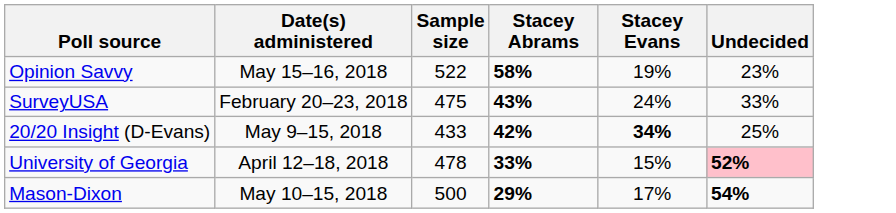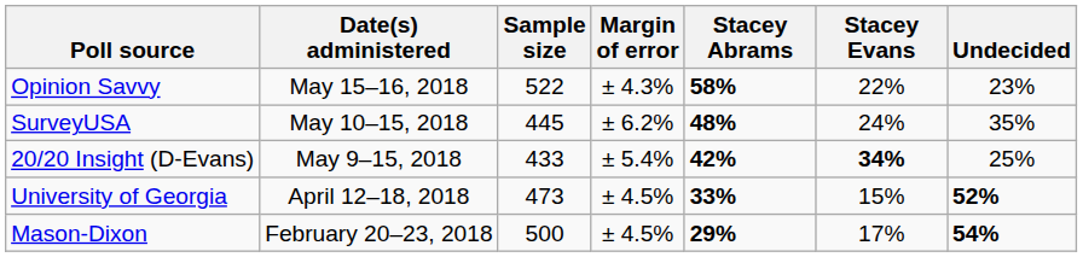+ column: Margin of error | ± 4.3% | ± 6.2% | ± 5.4% | ± 4.5% | ± 4.5%
Opinion Savvy | Stacey Evans: 19% -> 22%
SurveyUSA | Date(s) administered: February 20–23, 2018 -> May 10–15, 2018
SurveyUSA | Sample size: 475 -> 445
SurveyUSA | Stacey Abrams: 43% -> 48%
SurveyUSA | Undecided: 33% -> 35%
University of Georgia | Sample size: 478 -> 473
University of Georgia | Undecided: pink background -> no background
Mason-Dixon | Date(s) administered: May 10–15, 2018 -> February 20–23, 2018
